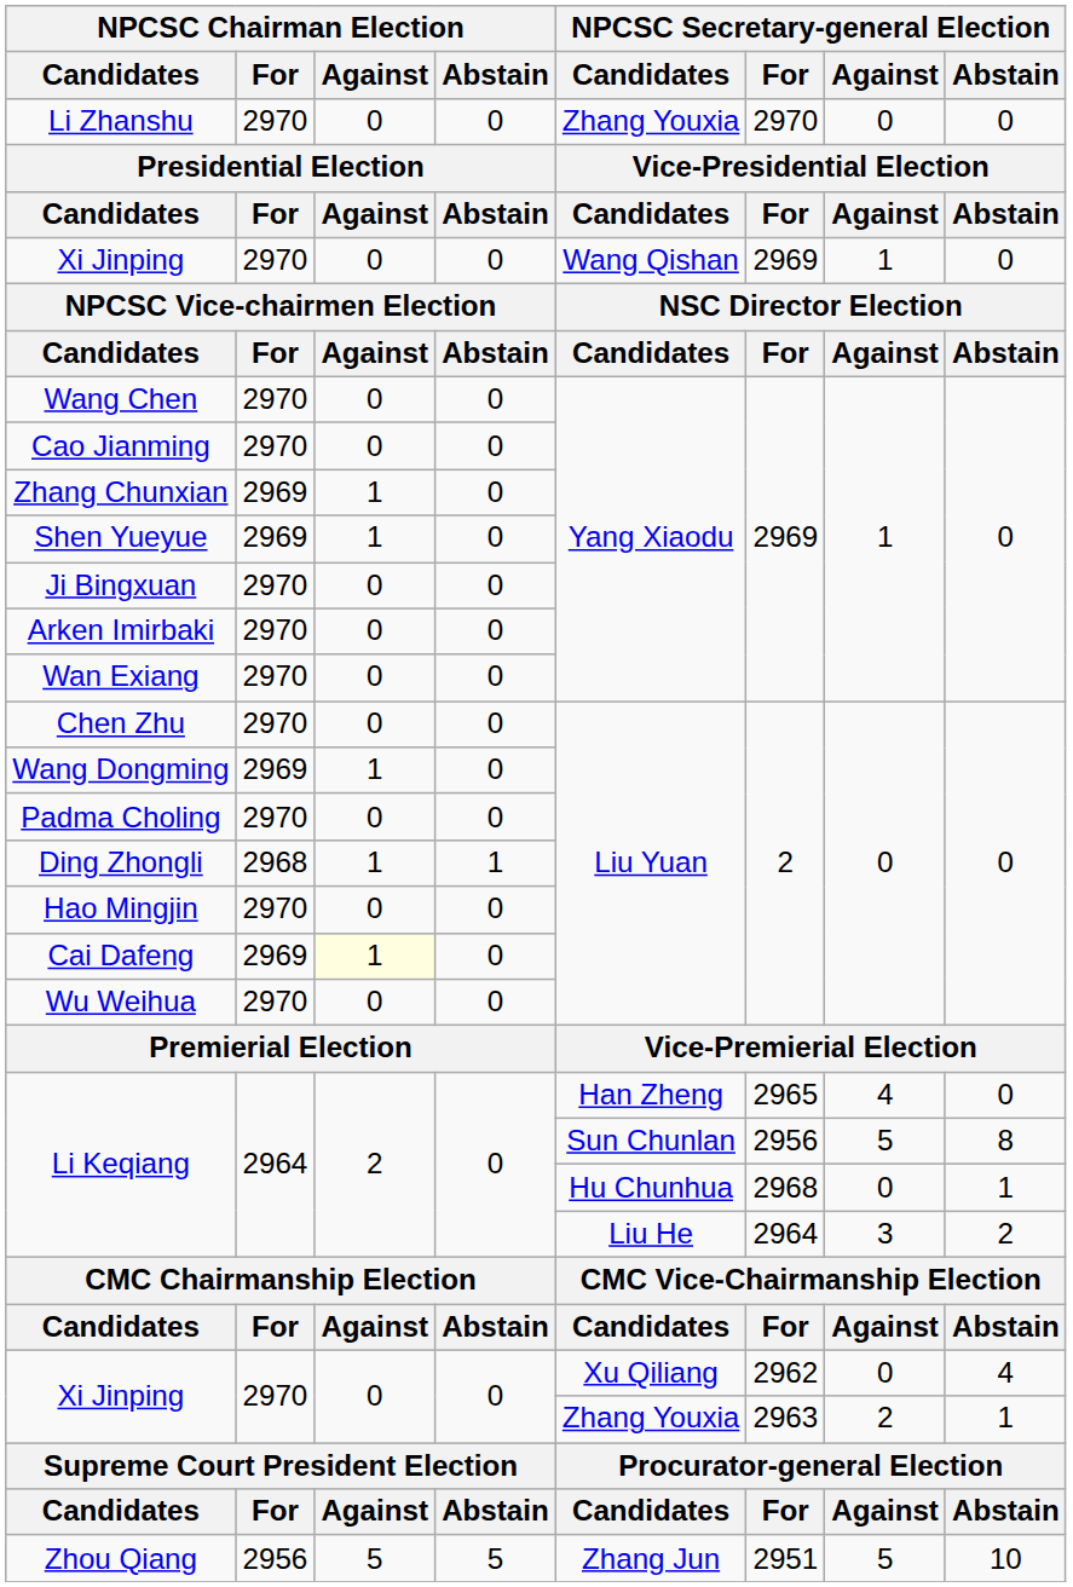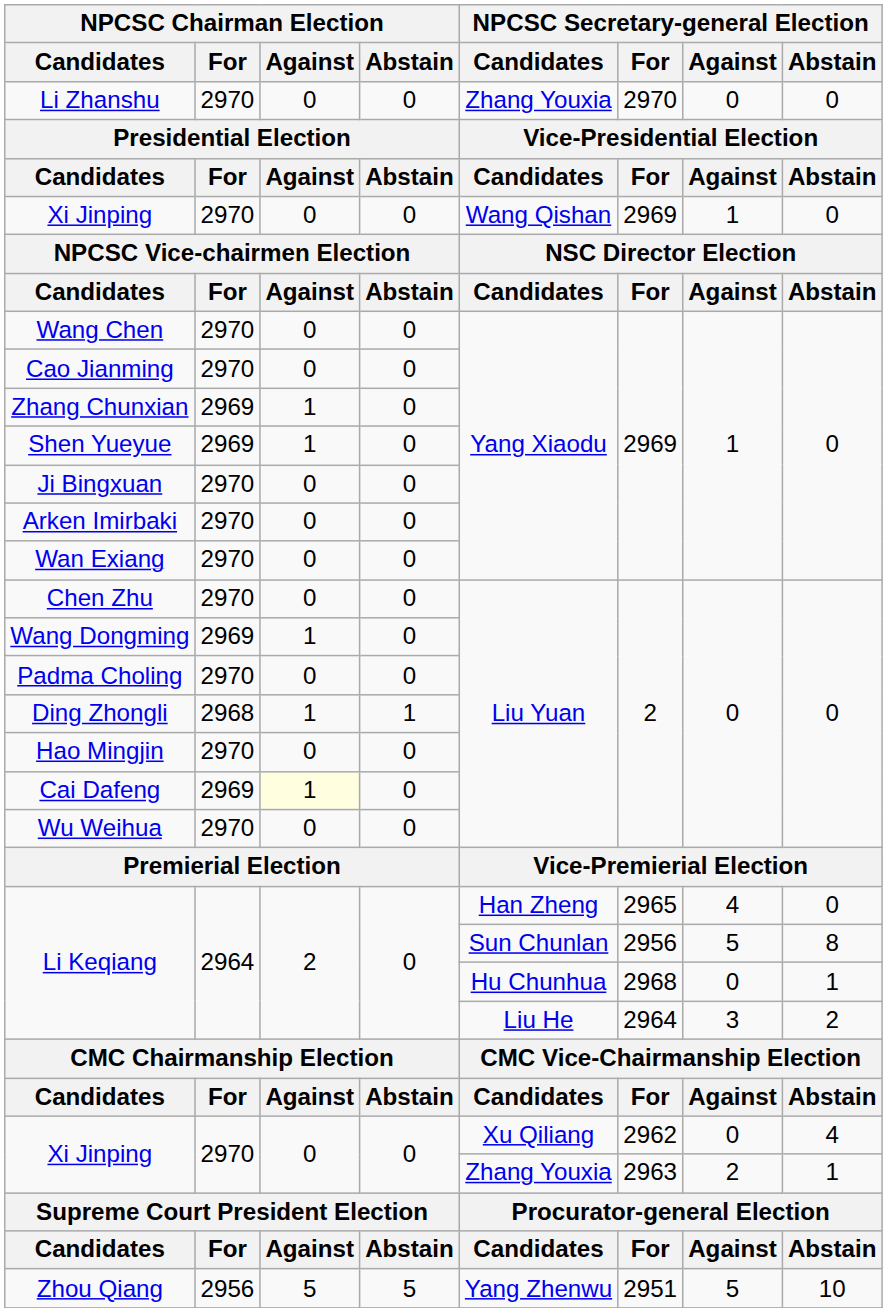Zhou Qiang | NPCSC Secretary-general Election / Candidates: Zhang Jun -> Yang Zhenwu
